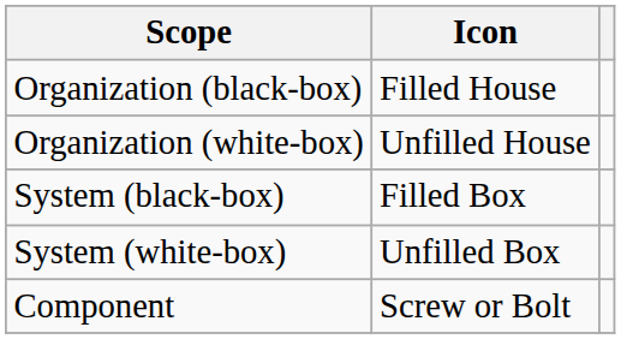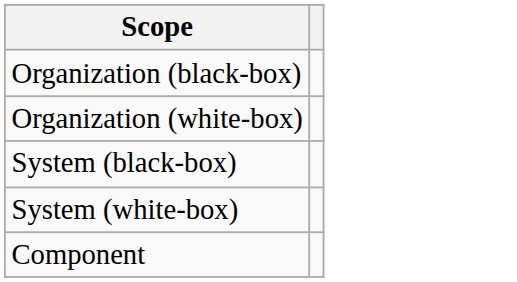- column: Icon | Filled House | Unfilled House | Filled Box | Unfilled Box | Screw or Bolt
